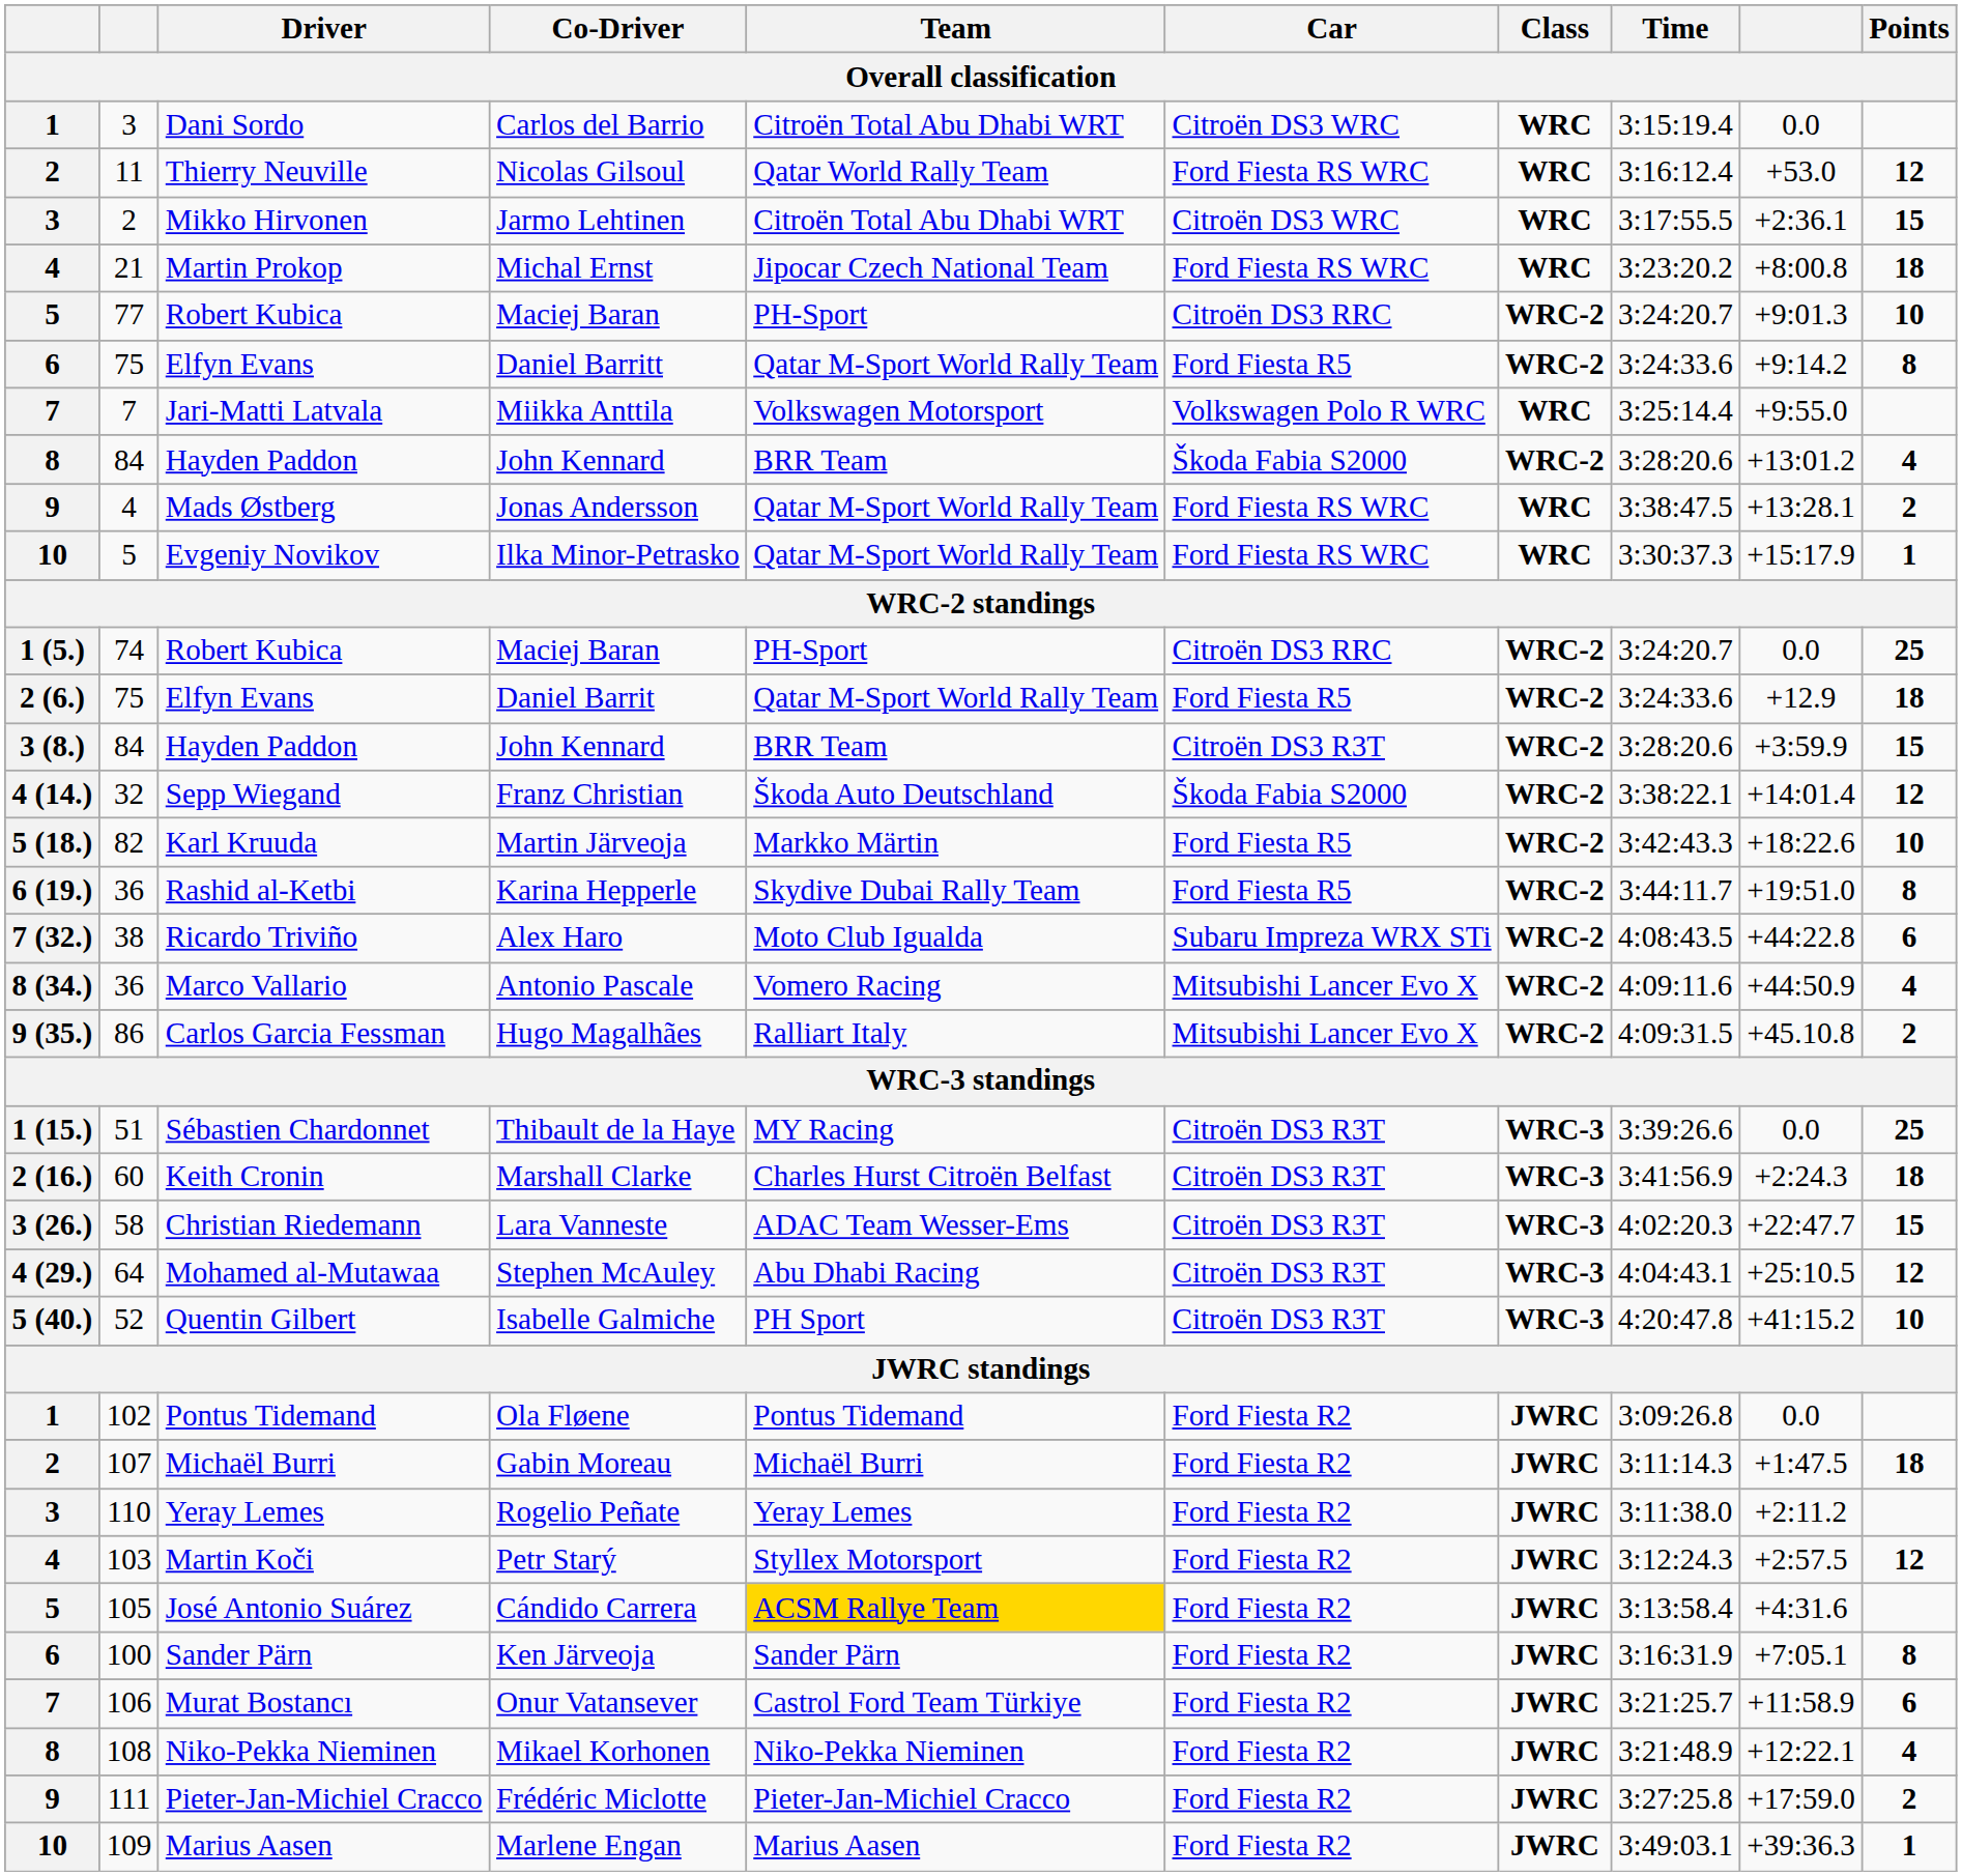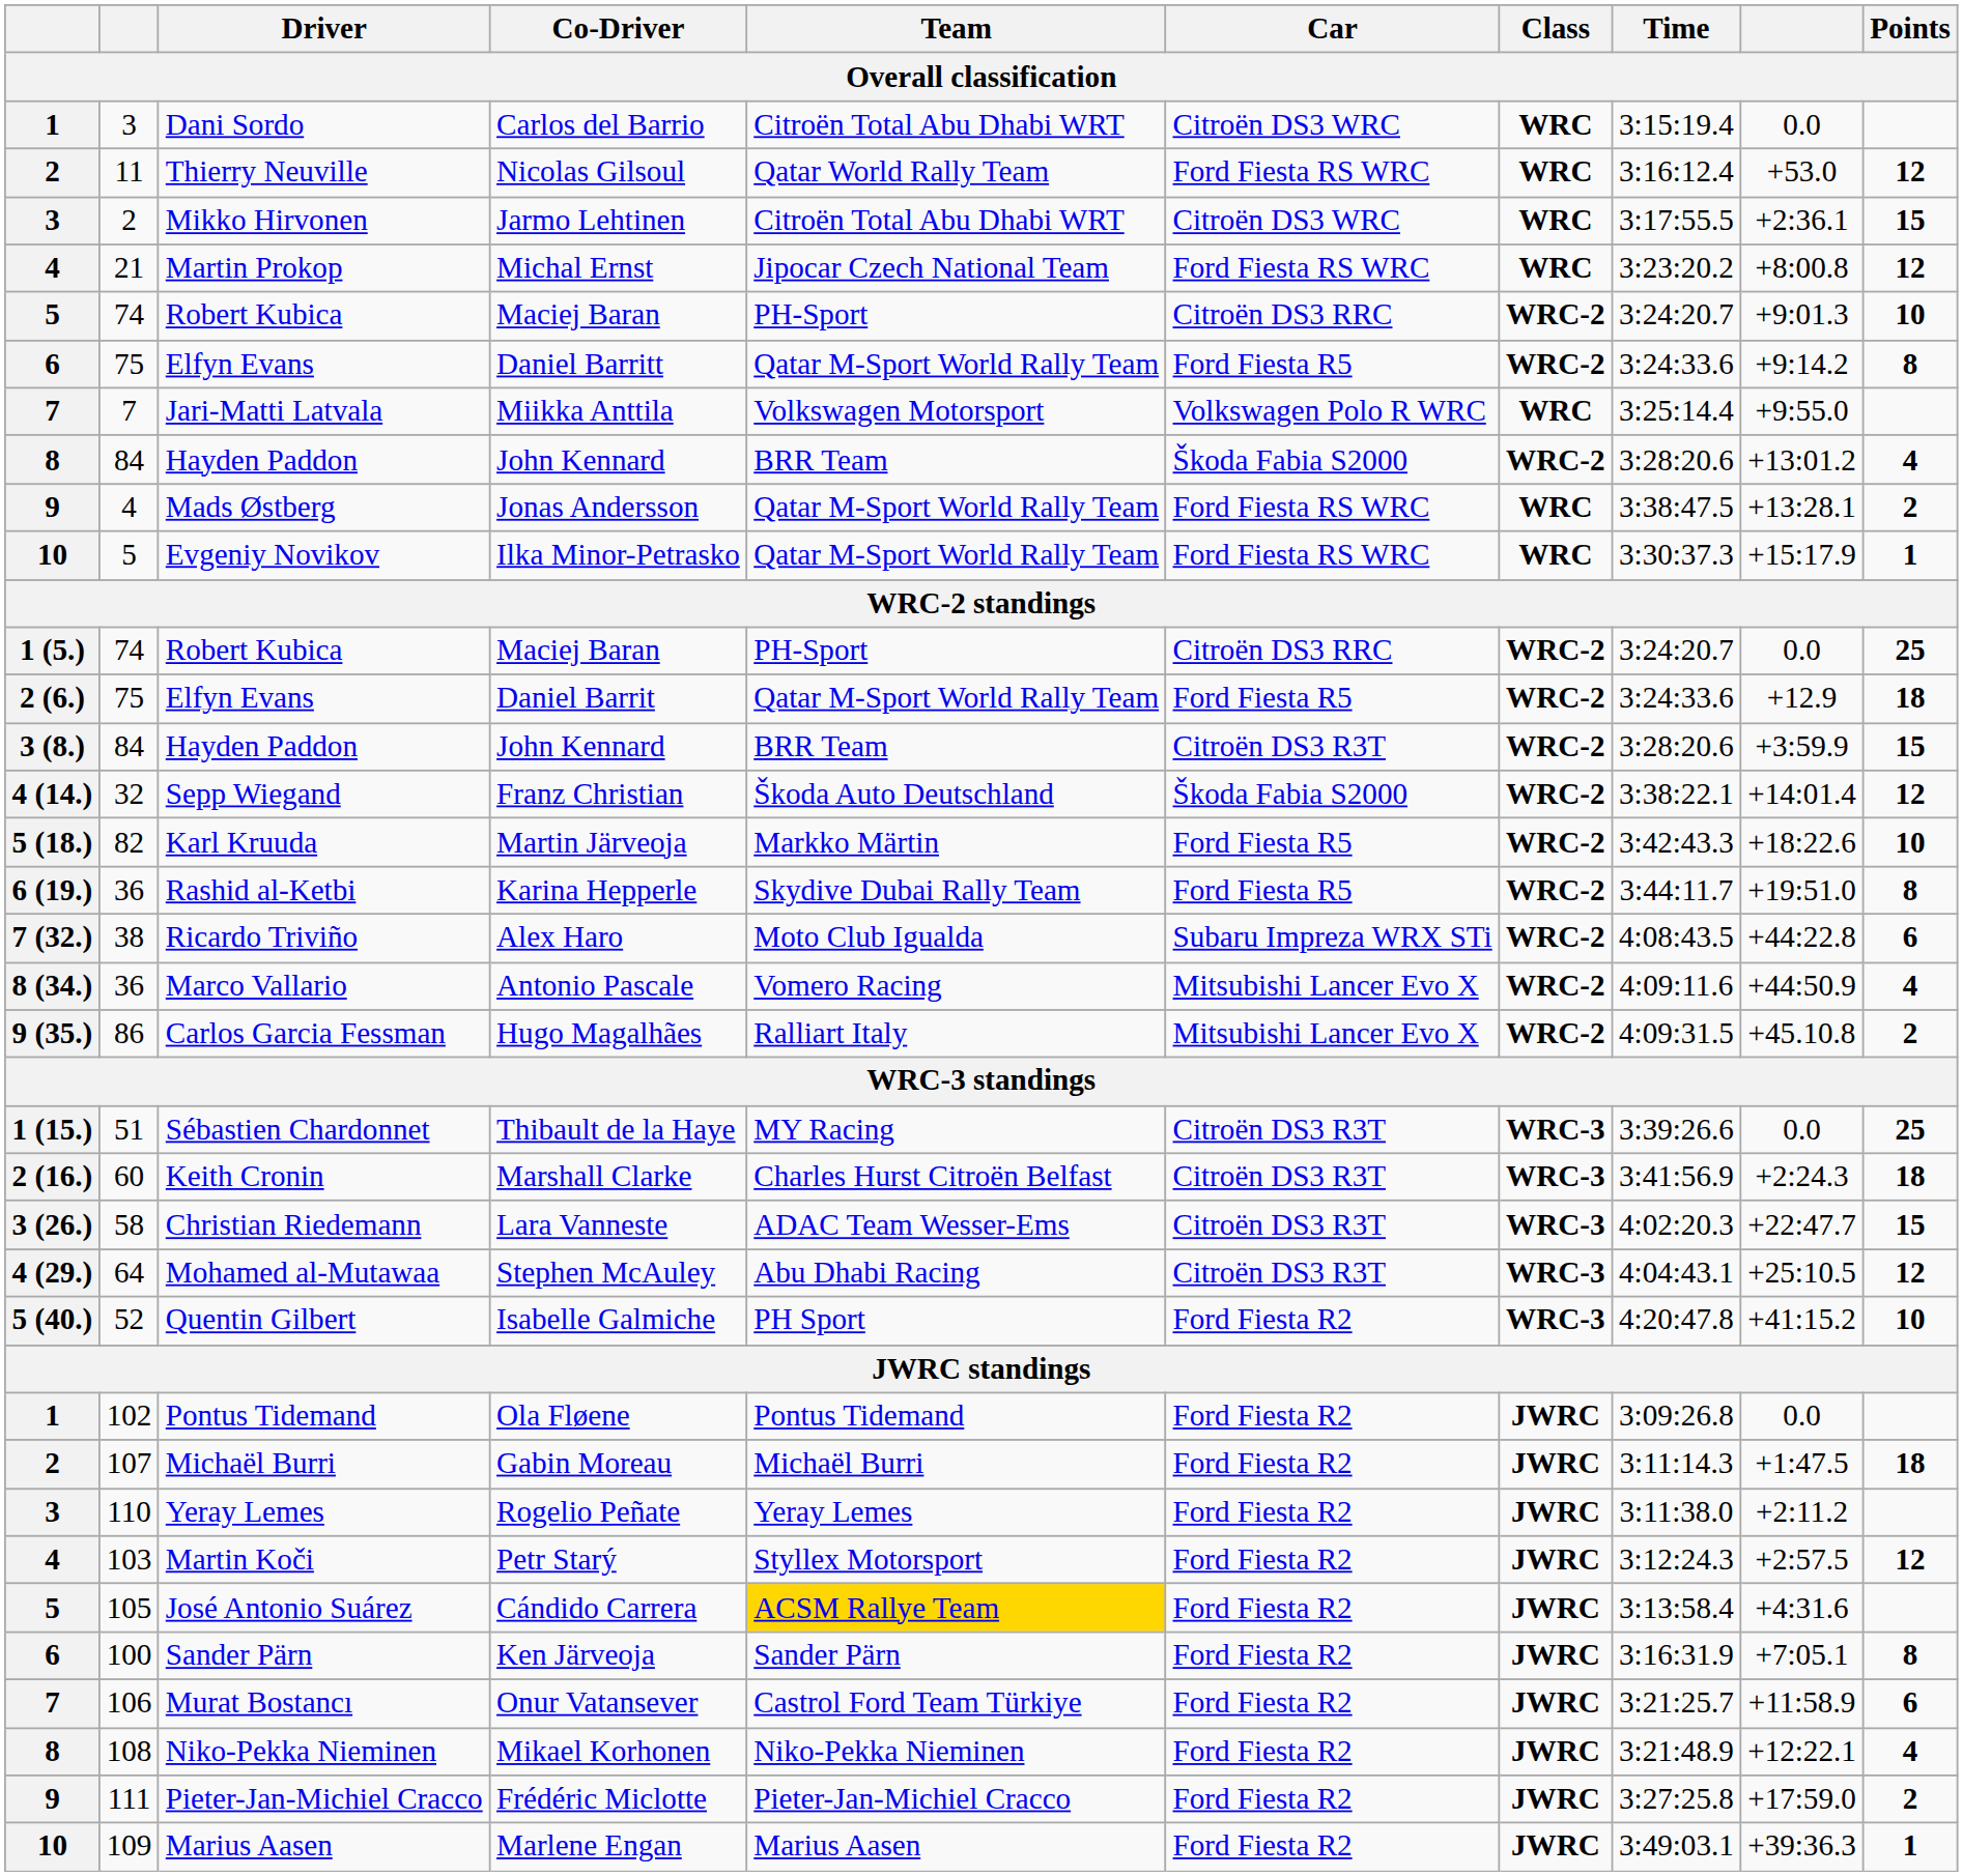Michal Ernst | Points: 18 -> 12
5 / Maciej Baran | column 2: 77 -> 74
Isabelle Galmiche | Car: Citroën DS3 R3T -> Ford Fiesta R2
